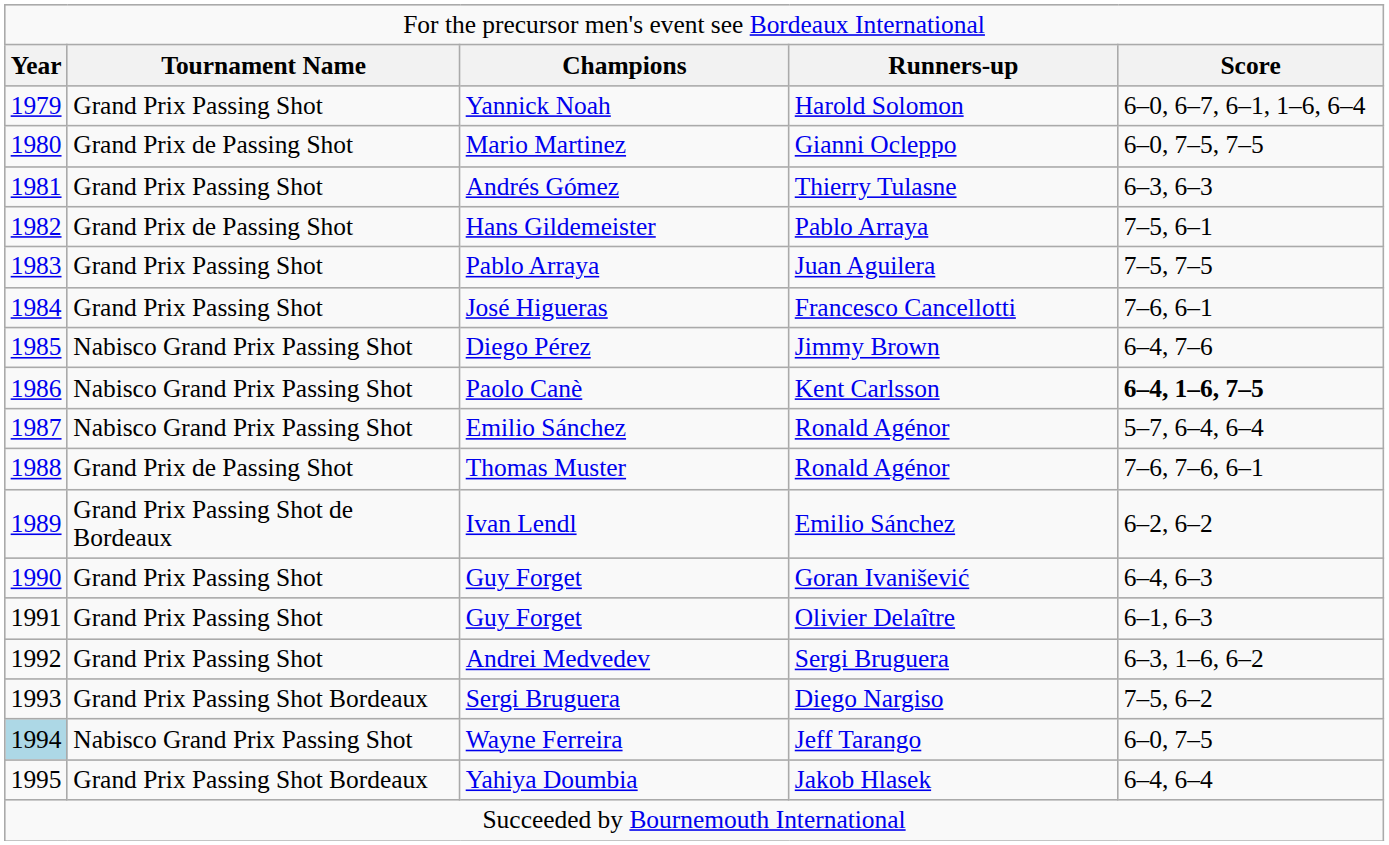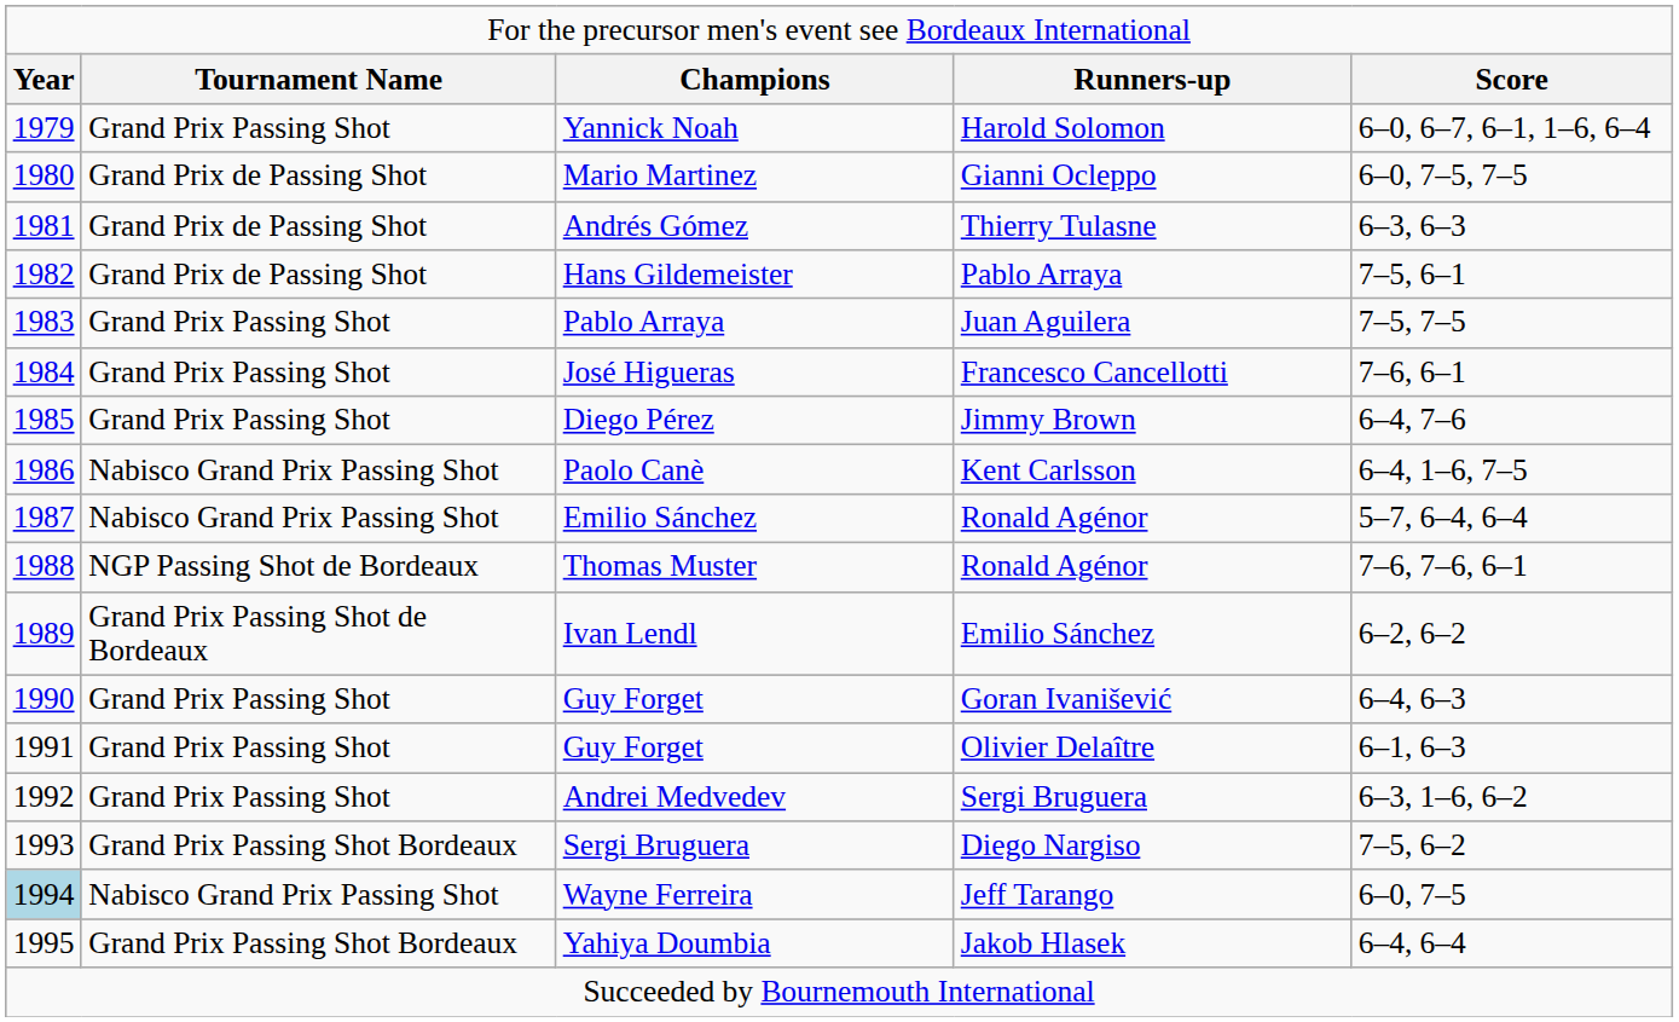Andrés Gómez | column 2: Grand Prix Passing Shot -> Grand Prix de Passing Shot
Diego Pérez | column 2: Nabisco Grand Prix Passing Shot -> Grand Prix Passing Shot
Paolo Canè | column 5: bold -> normal
Thomas Muster | column 2: Grand Prix de Passing Shot -> NGP Passing Shot de Bordeaux
